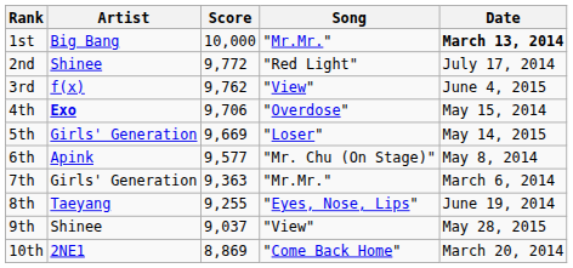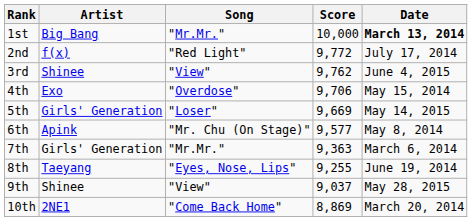columns swapped: Song <-> Score
2nd | Artist: Shinee -> f(x)
3rd | Artist: f(x) -> Shinee
4th | Artist: bold -> normal
